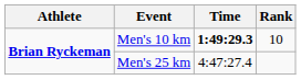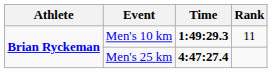Men's 10 km | Rank: 10 -> 11
Men's 25 km | Time: normal -> bold
